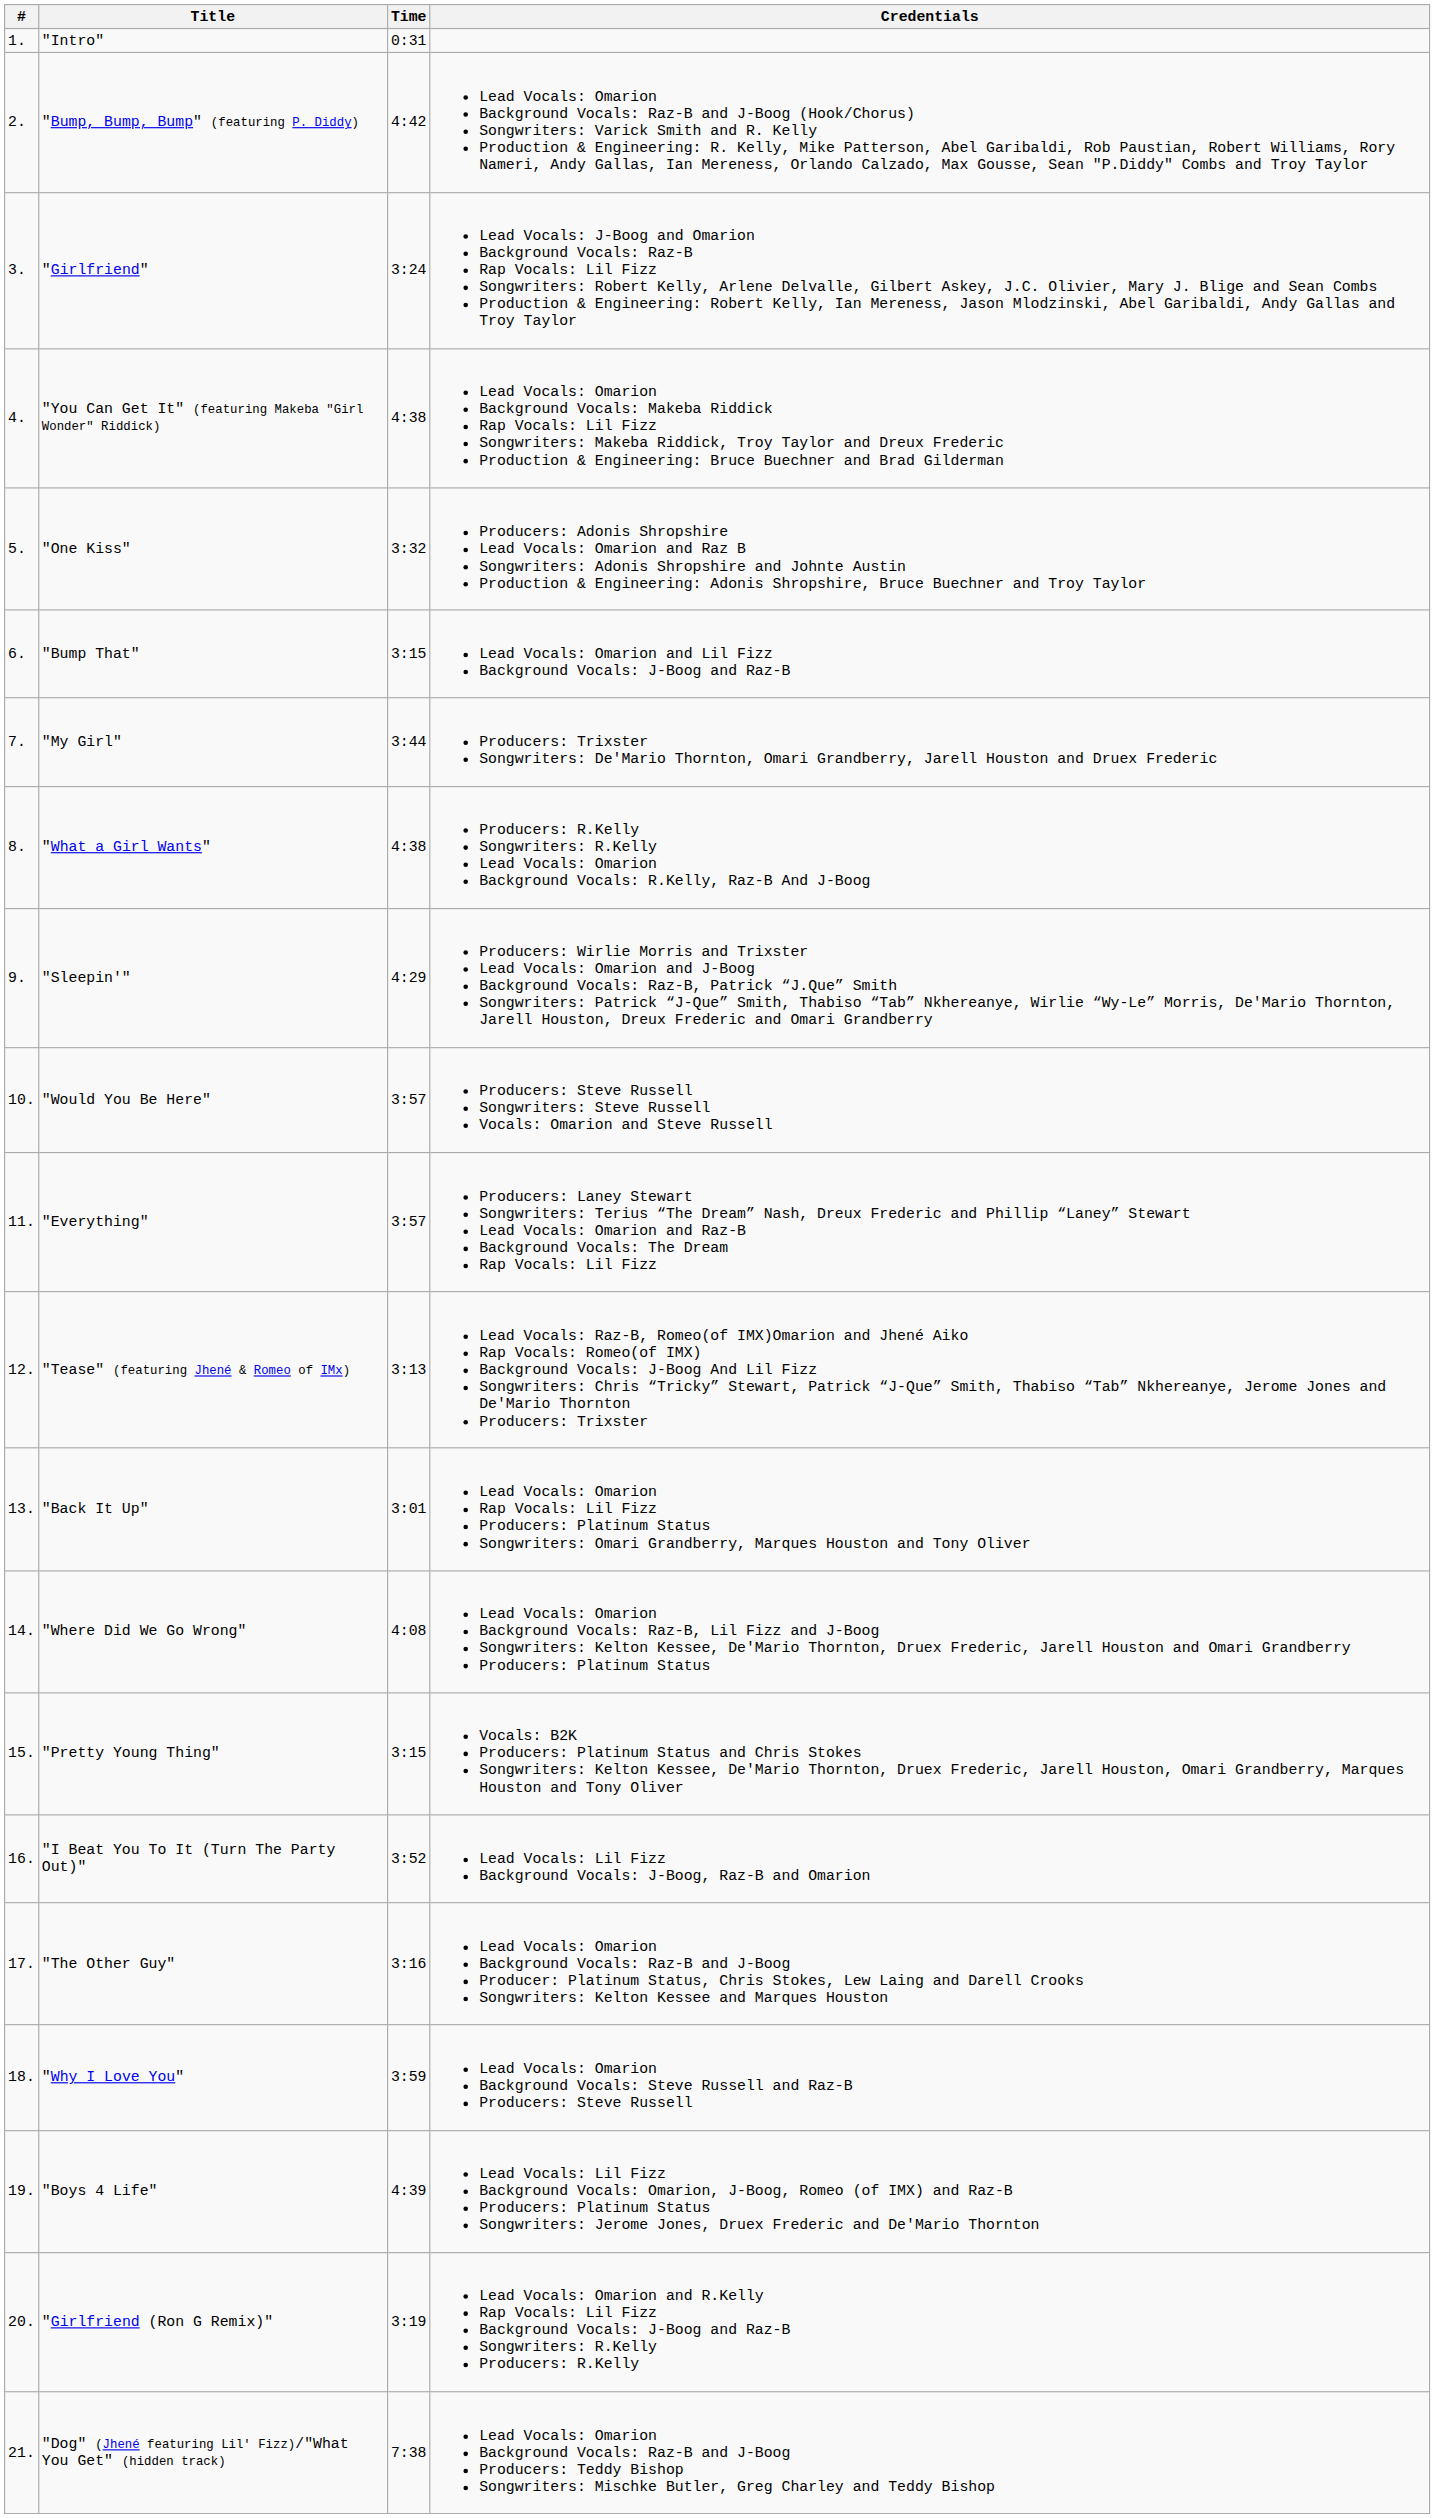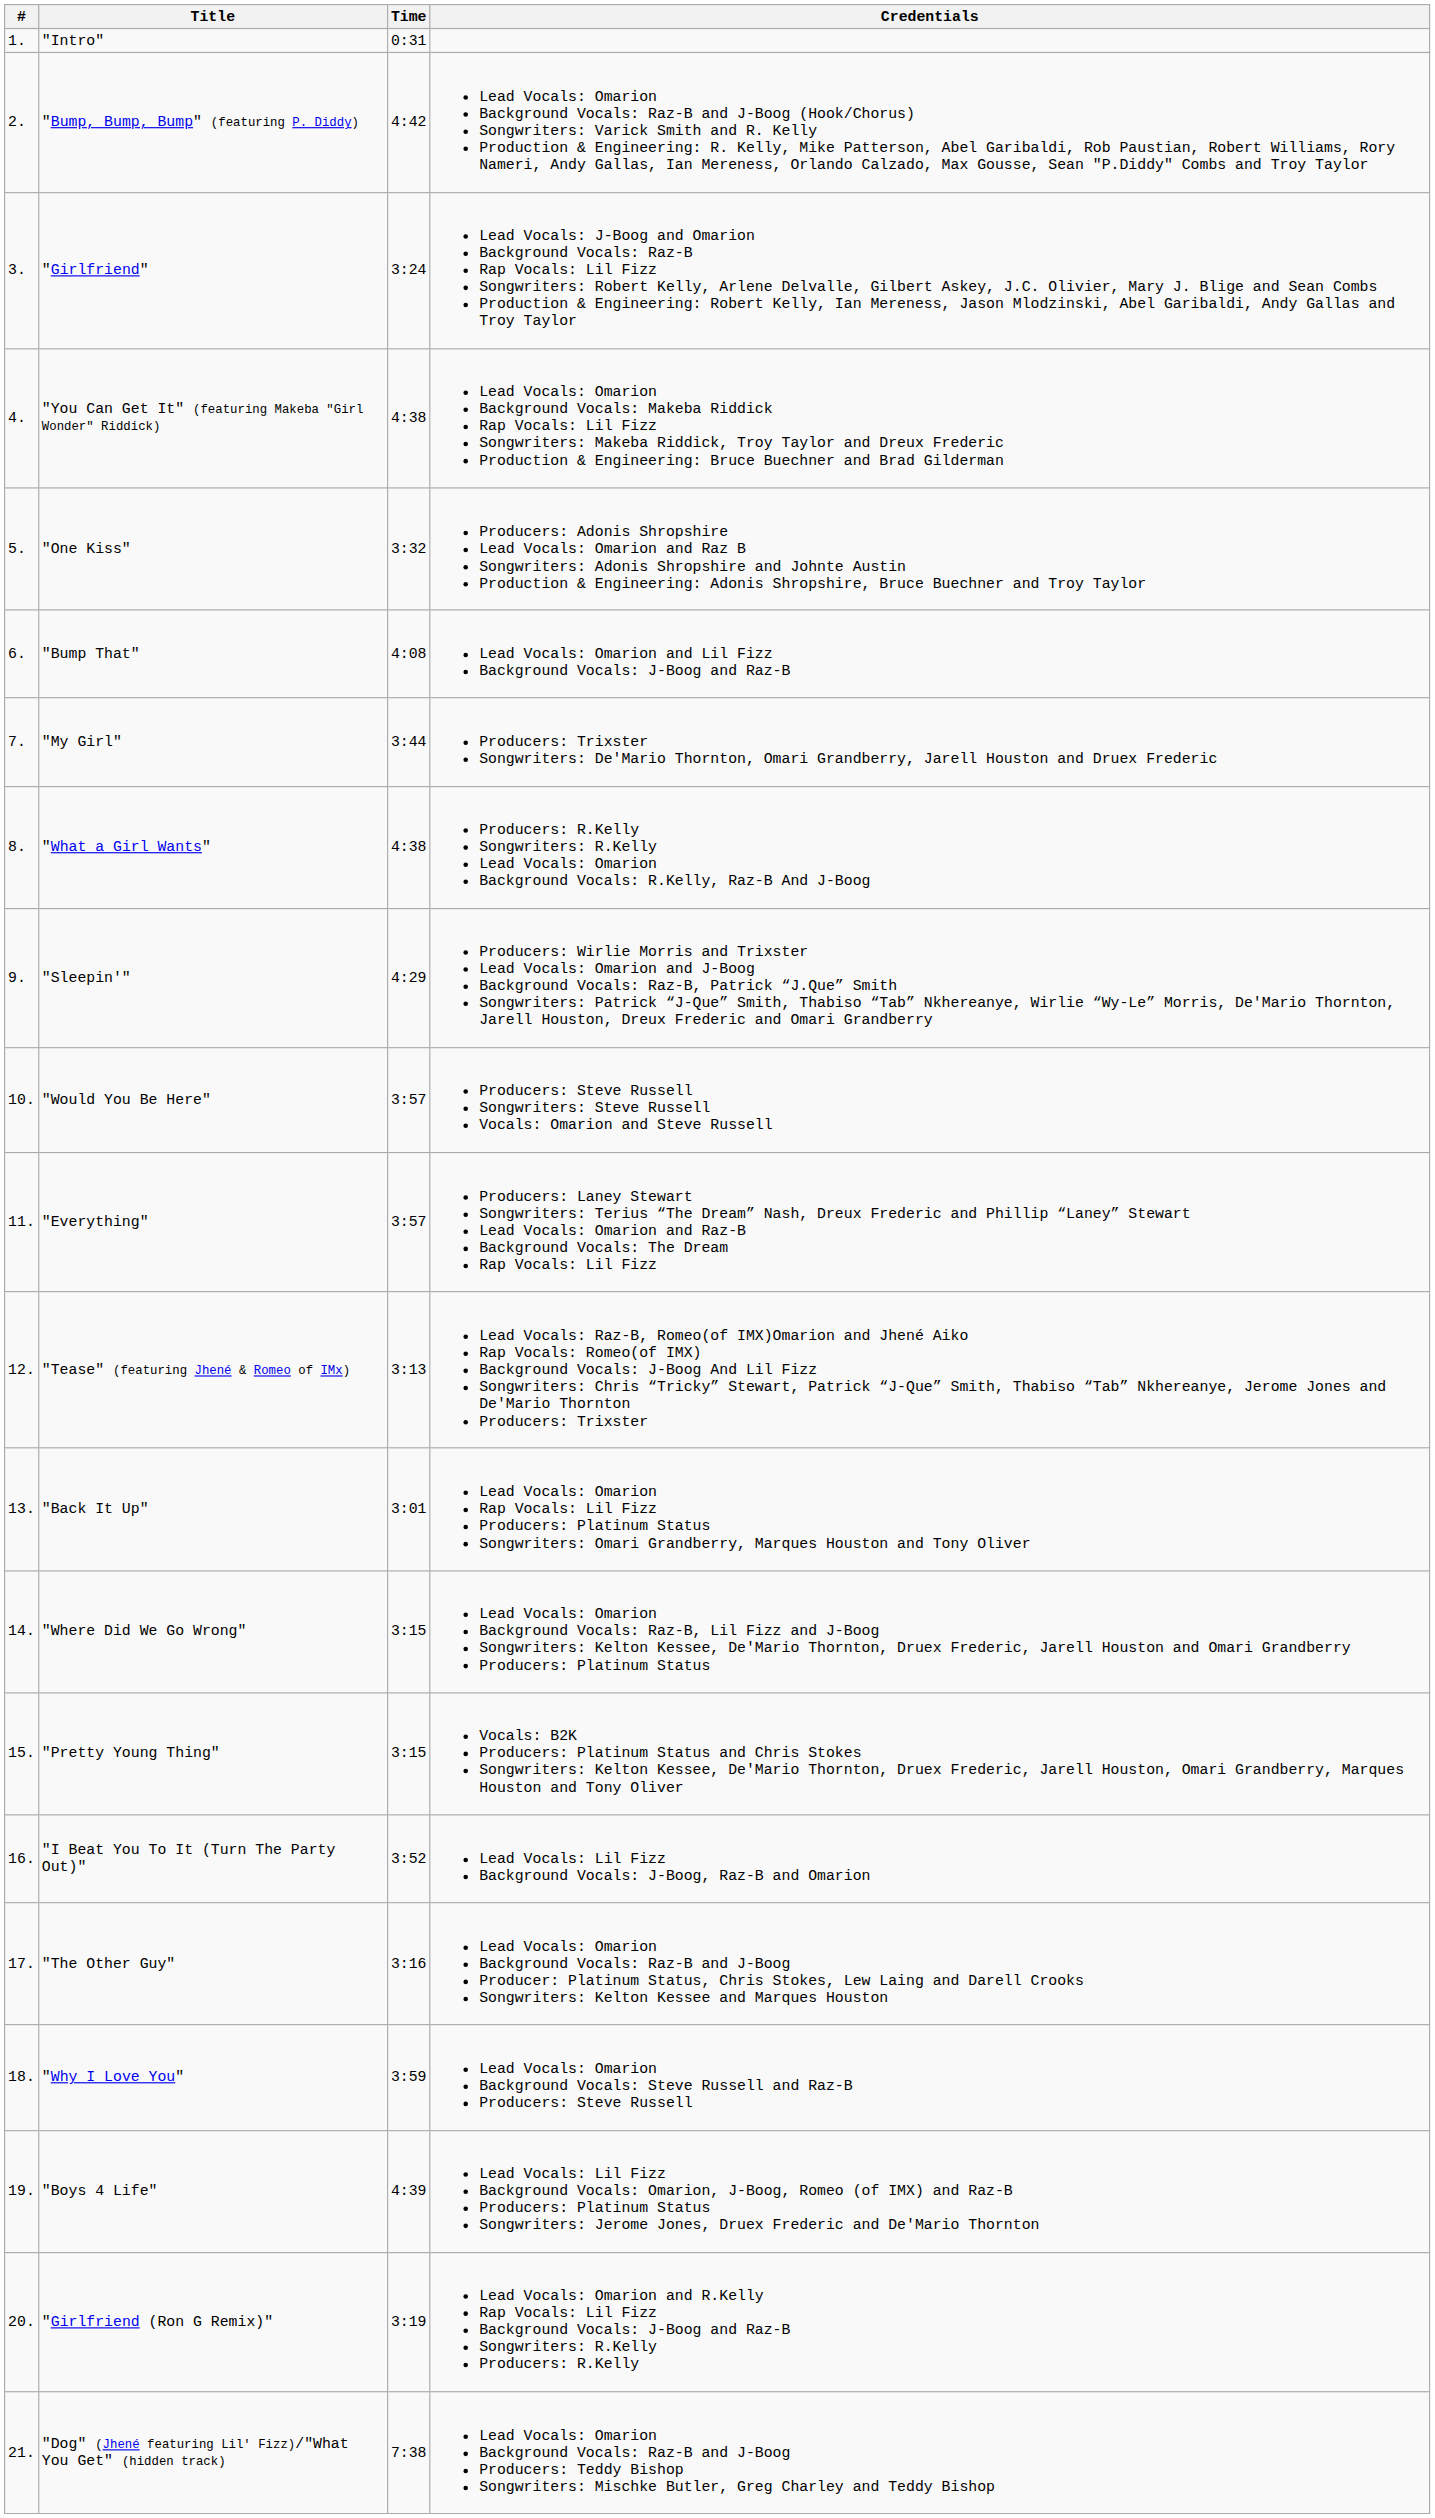"Bump That" | Time: 3:15 -> 4:08
"Where Did We Go Wrong" | Time: 4:08 -> 3:15
